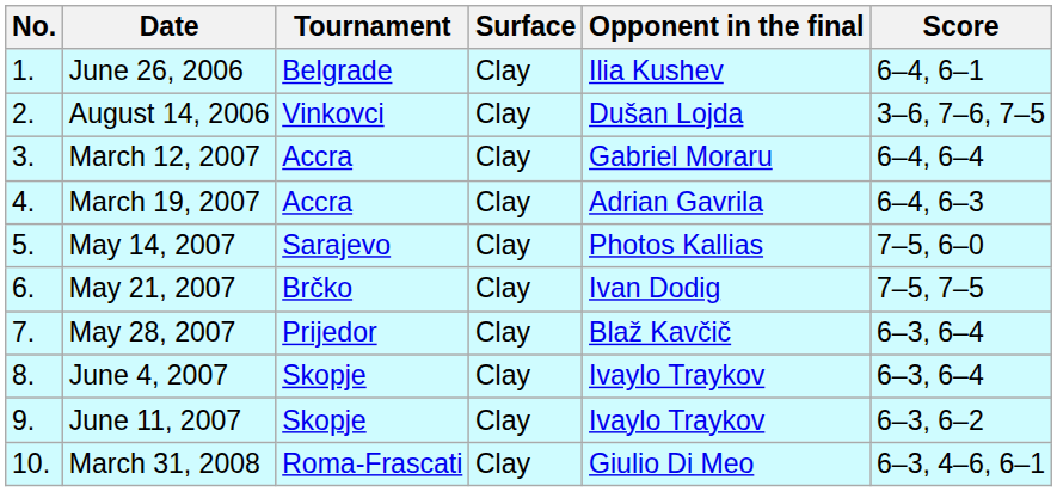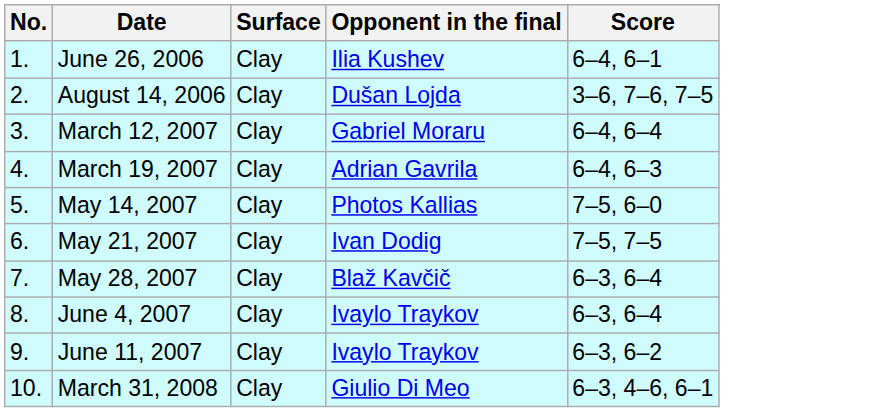- column: Tournament | Belgrade | Vinkovci | Accra | Accra | Sarajevo | Brčko | Prijedor | Skopje | Skopje | Roma-Frascati
